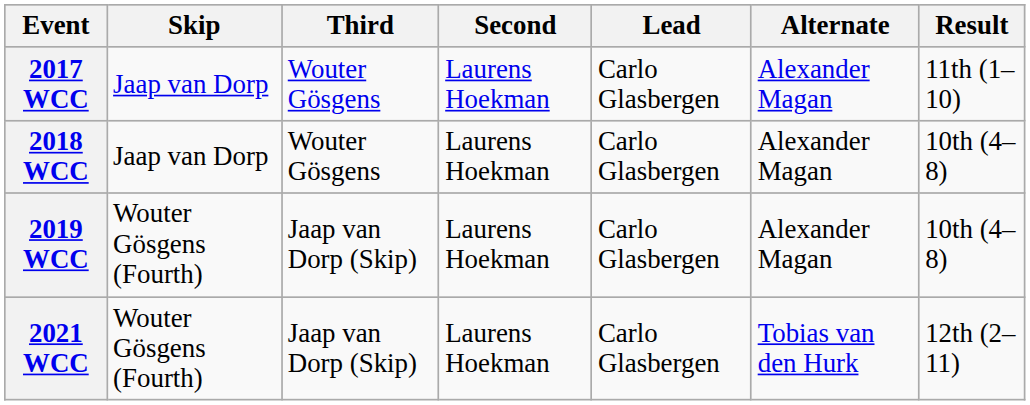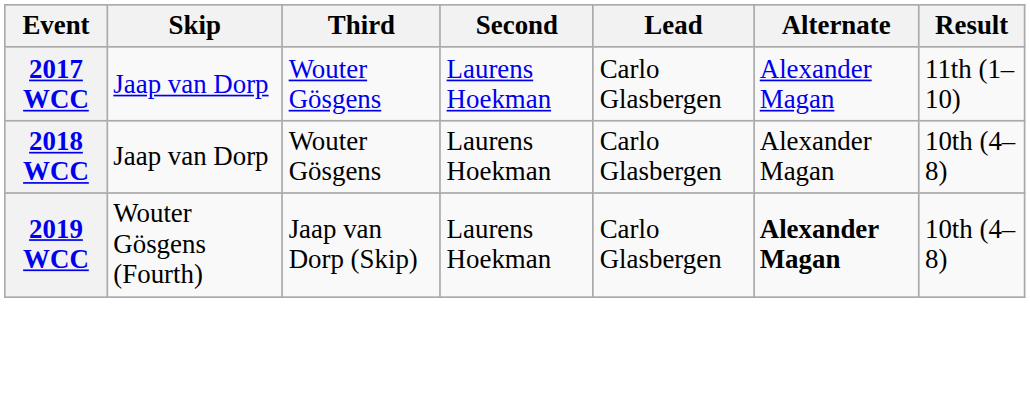2019 WCC | Alternate: normal -> bold
- row: 2021 WCC | Wouter Gösgens (Fourth) | Jaap van Dorp (Skip) | Laurens Hoekman | Carlo Glasbergen | Tobias van den Hurk | 12th (2–11)
